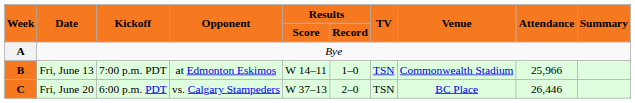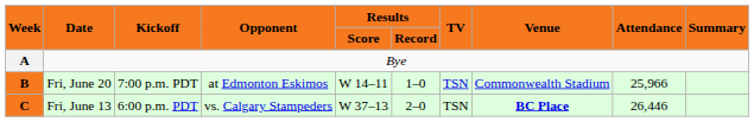B | Date: Fri, June 13 -> Fri, June 20
C | Date: Fri, June 20 -> Fri, June 13
C | Venue: normal -> bold
